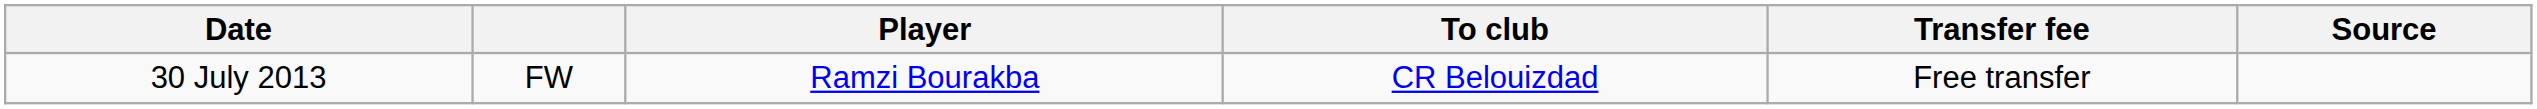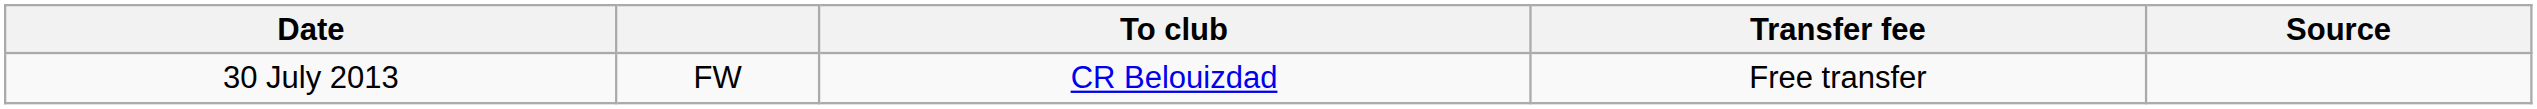- column: Player | Ramzi Bourakba
